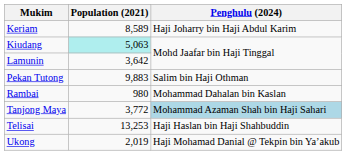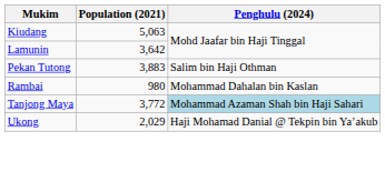- row: Keriam | 8,589 | Haji Joharry bin Haji Abdul Karim
Kiudang | Population (2021): paleturquoise background -> no background
Pekan Tutong | Population (2021): 9,883 -> 3,883
- row: Telisai | 13,253 | Haji Haslan bin Haji Shahbuddin
Ukong | Population (2021): 2,019 -> 2,029
